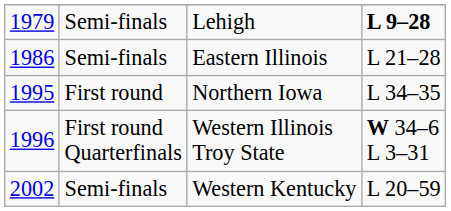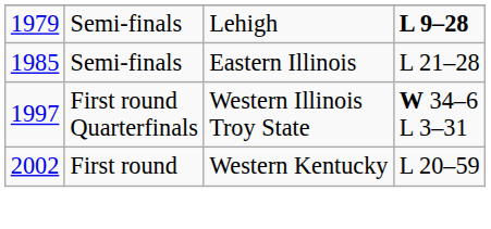Eastern Illinois | column 1: 1986 -> 1985
- row: 1995 | First round | Northern Iowa | L 34–35
Western Illinois Troy State | column 1: 1996 -> 1997
Western Kentucky | column 2: Semi-finals -> First round
